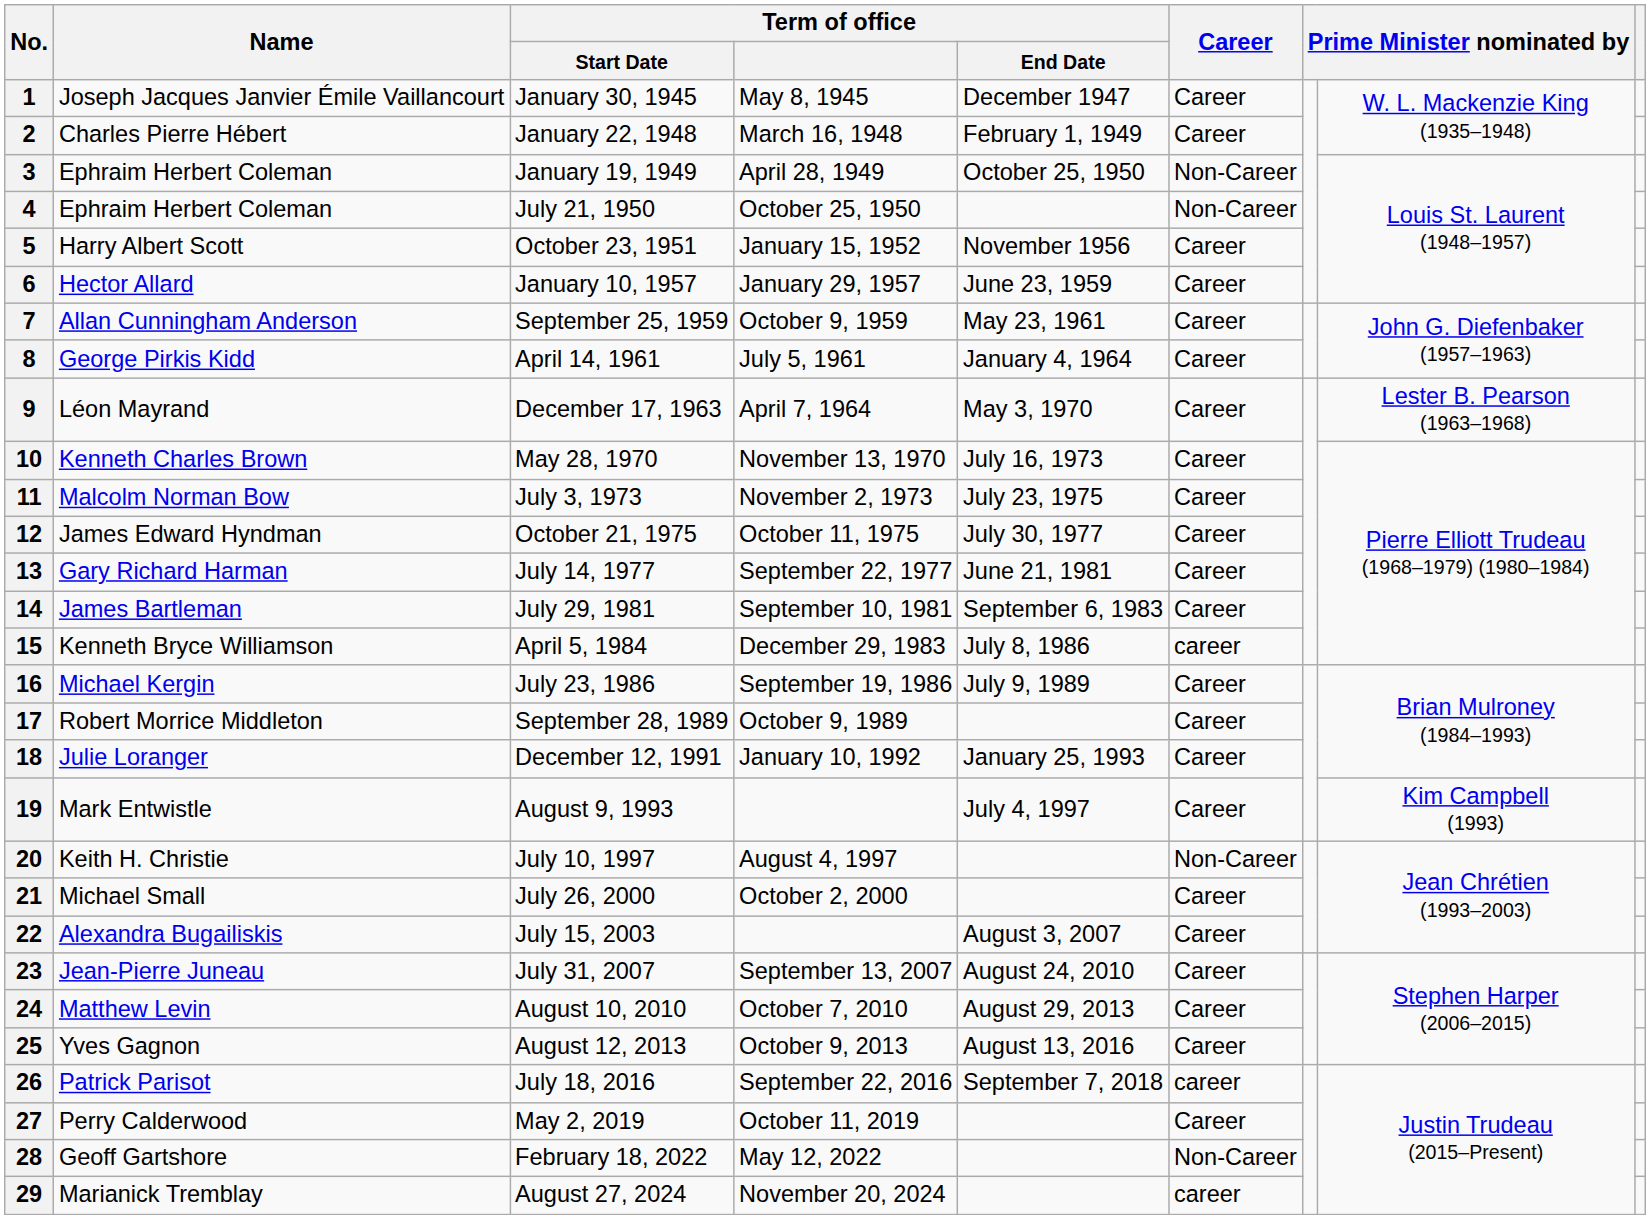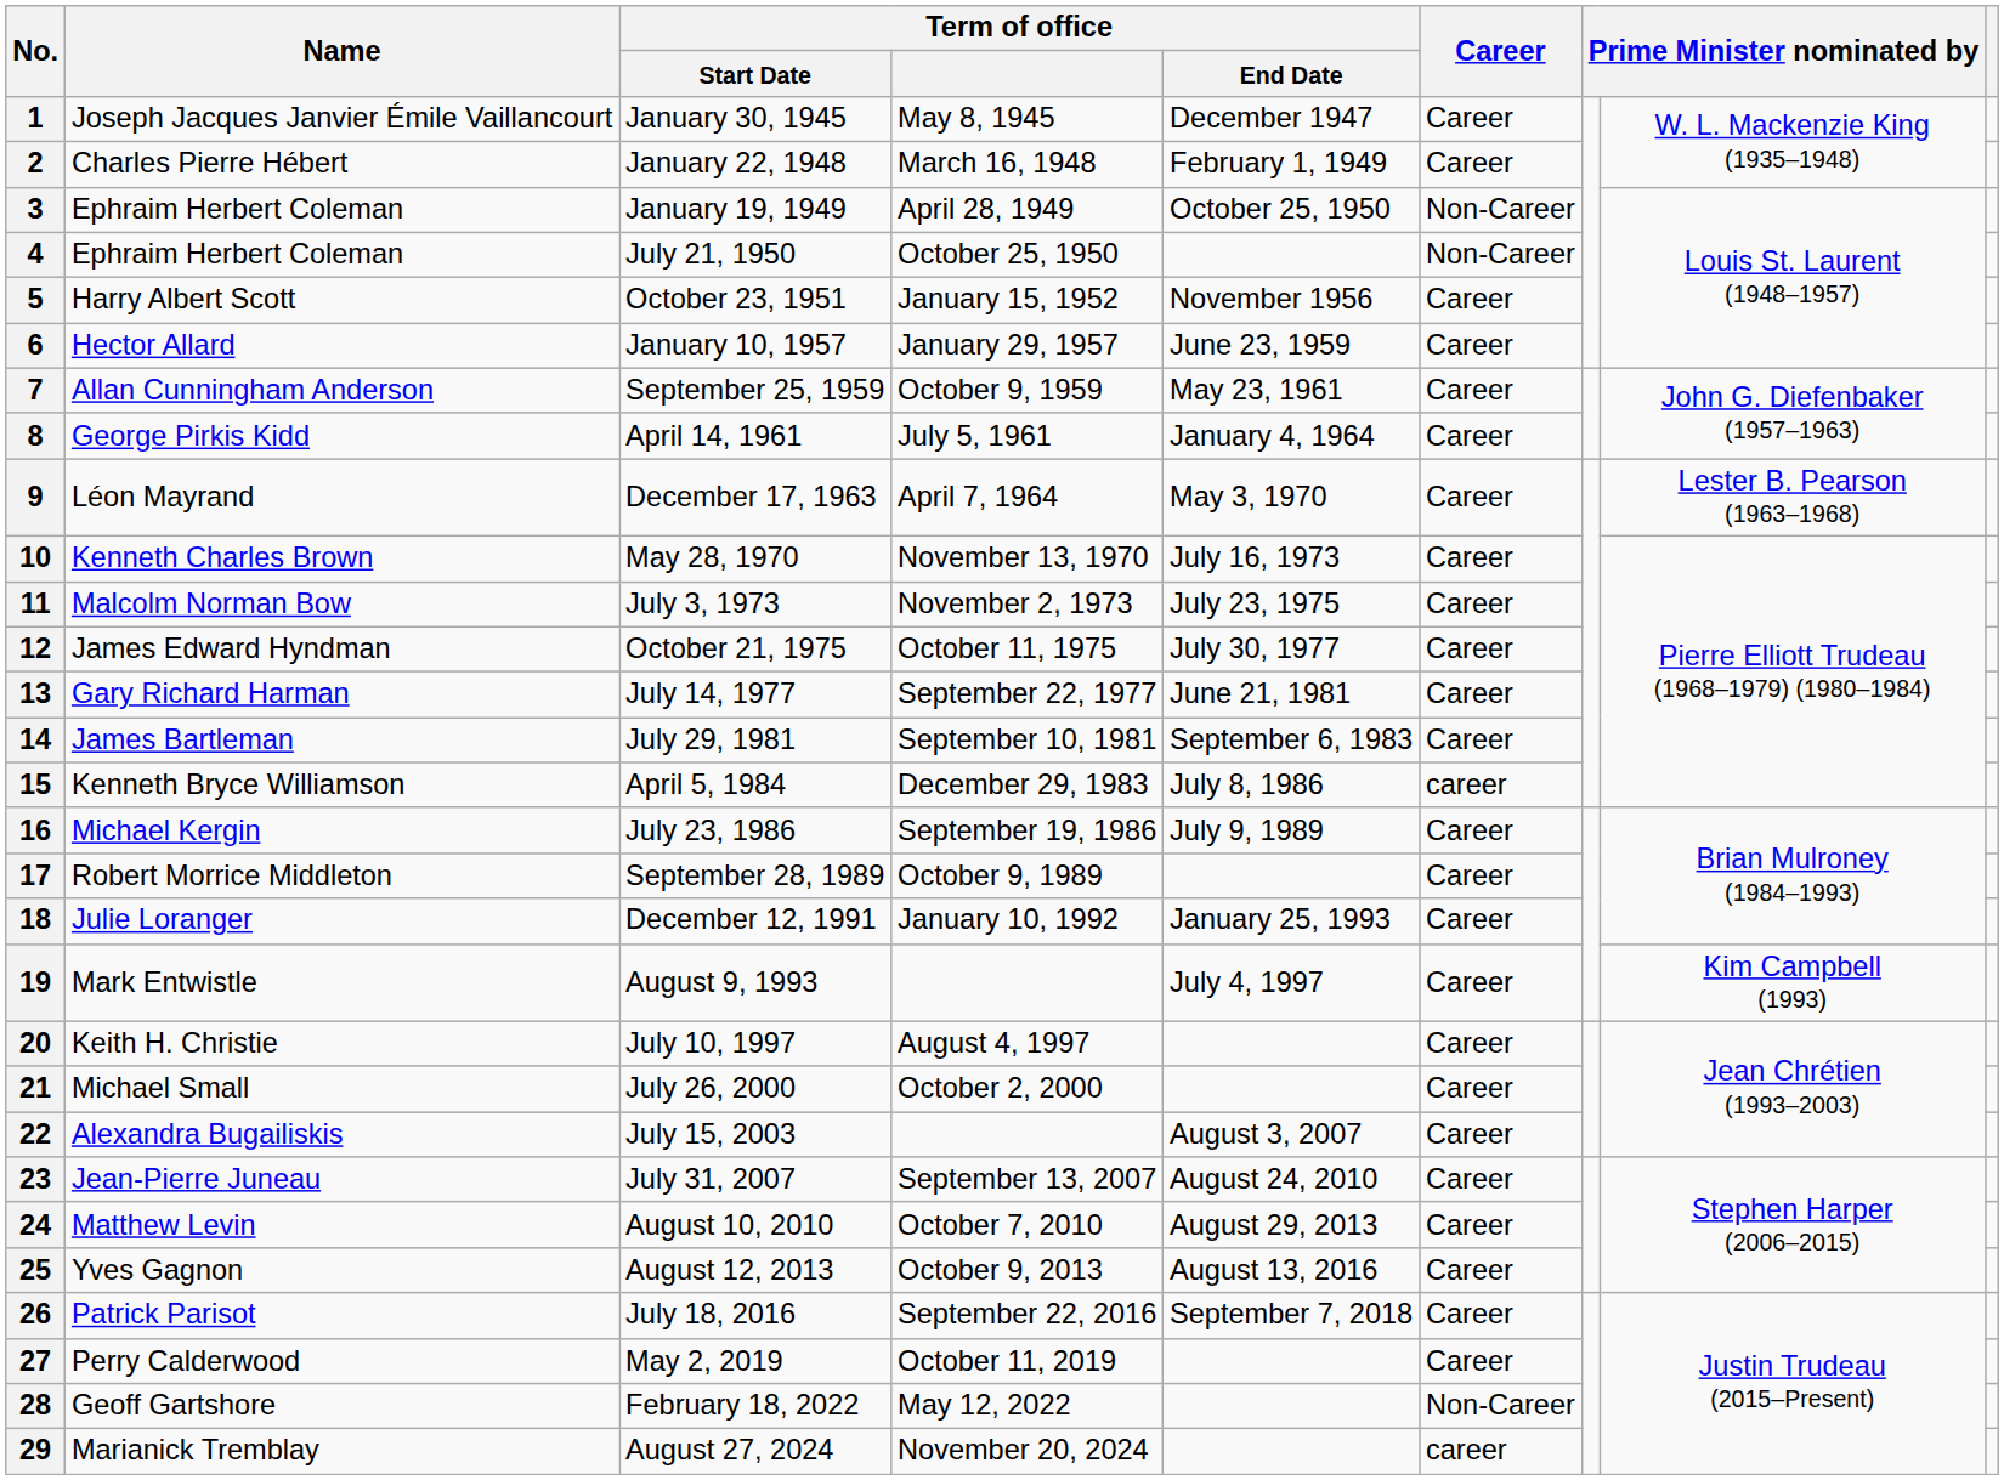20 | Career: Non-Career -> Career
26 | Career: career -> Career
